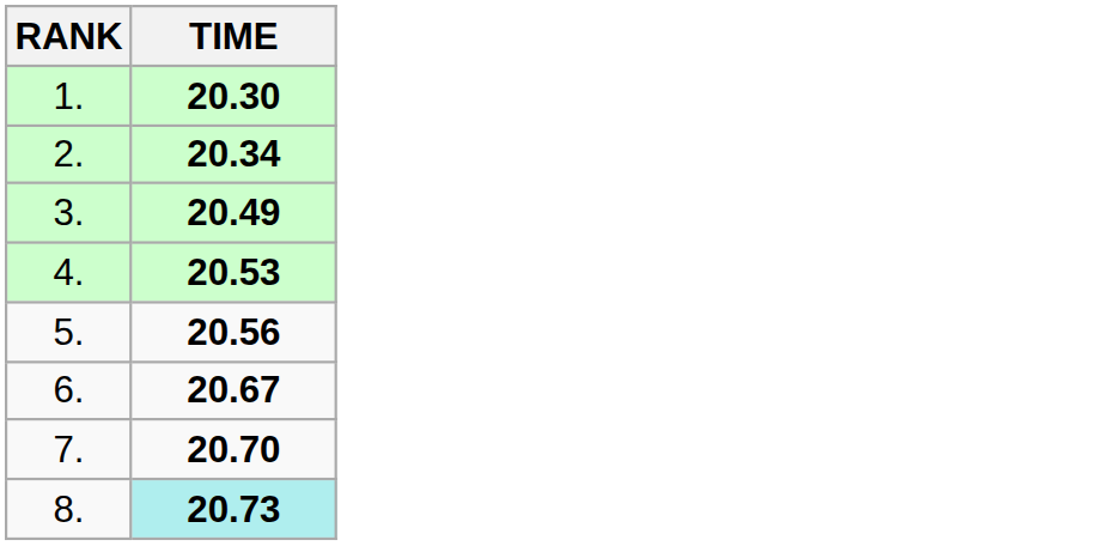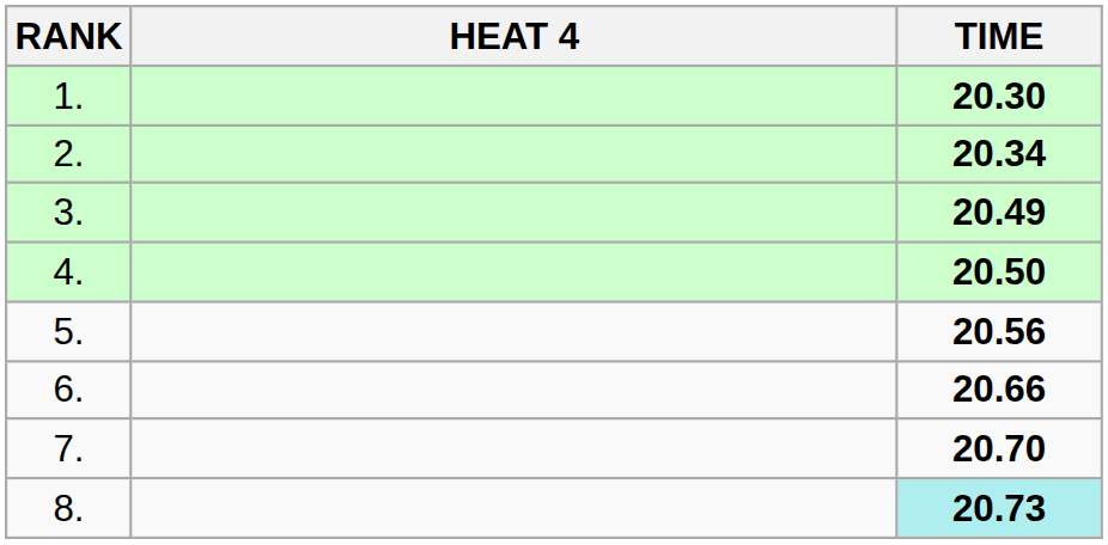+ column: HEAT 4
4. | TIME: 20.53 -> 20.50
6. | TIME: 20.67 -> 20.66
